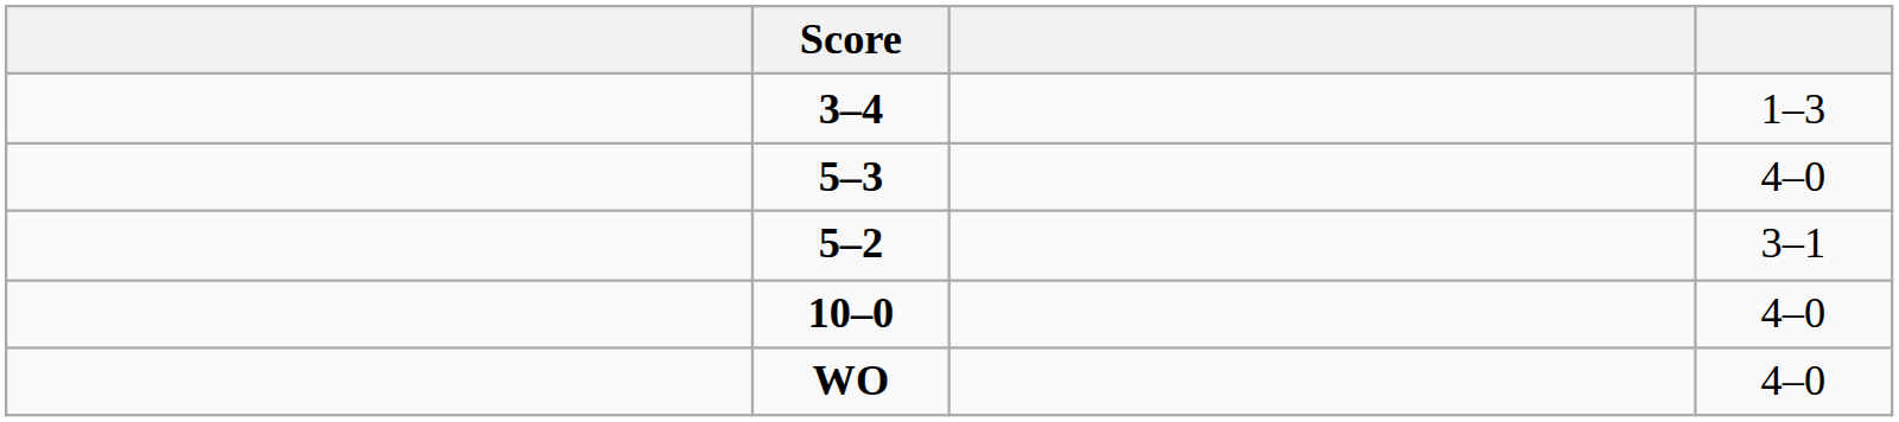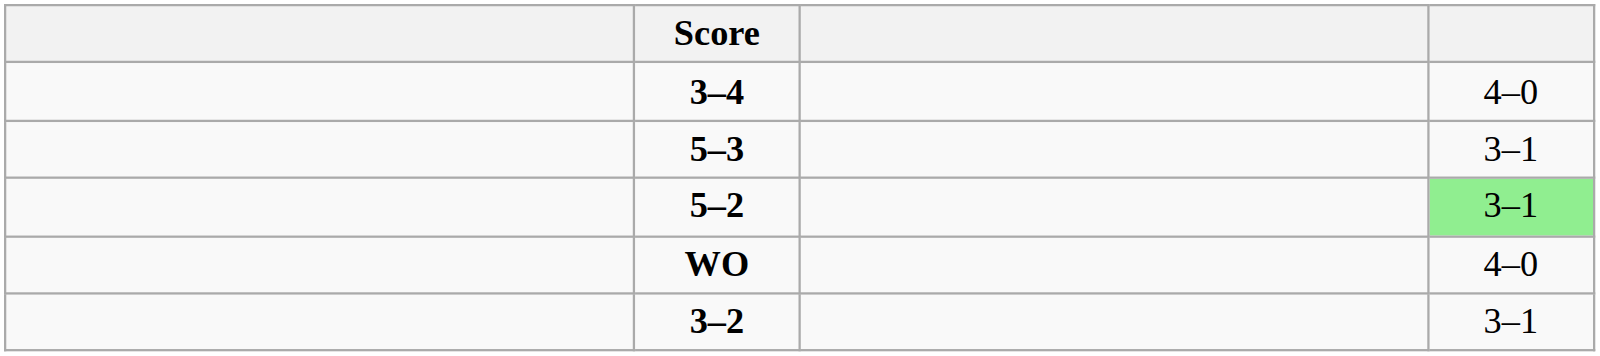3–4 | column 4: 1–3 -> 4–0
5–3 | column 4: 4–0 -> 3–1
5–2 | column 4: no background -> lightgreen background
- row: 10–0 | 4–0
+ row: 3–2 | 3–1
